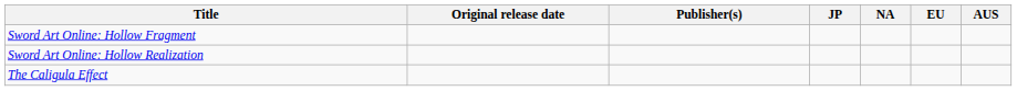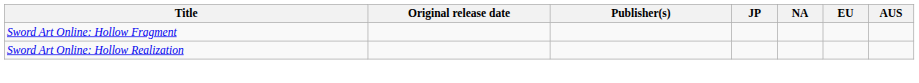- row: The Caligula Effect
